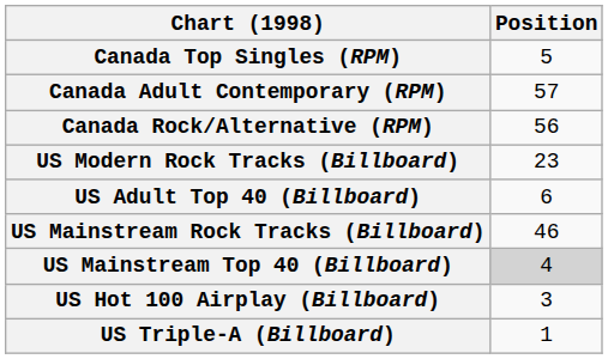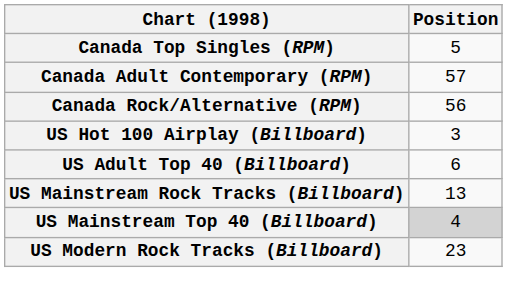rows swapped: US Hot 100 Airplay (Billboard) <-> US Modern Rock Tracks (Billboard)
US Mainstream Rock Tracks (Billboard) | Position: 46 -> 13
- row: US Triple-A (Billboard) | 1
